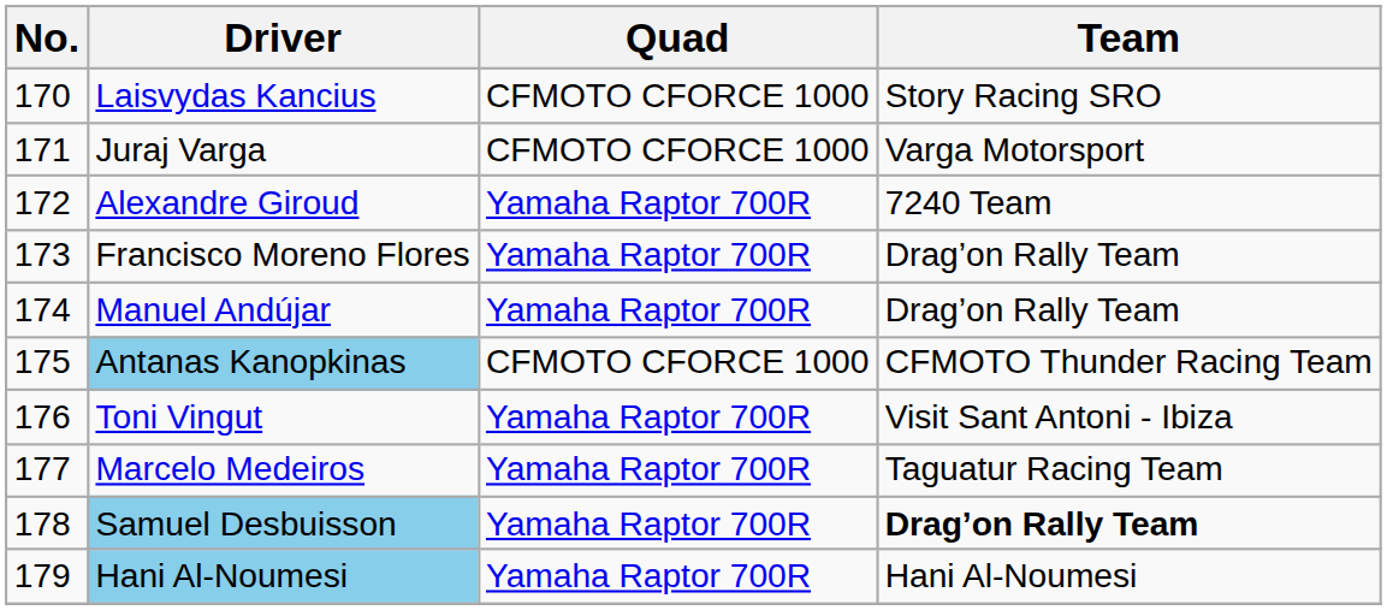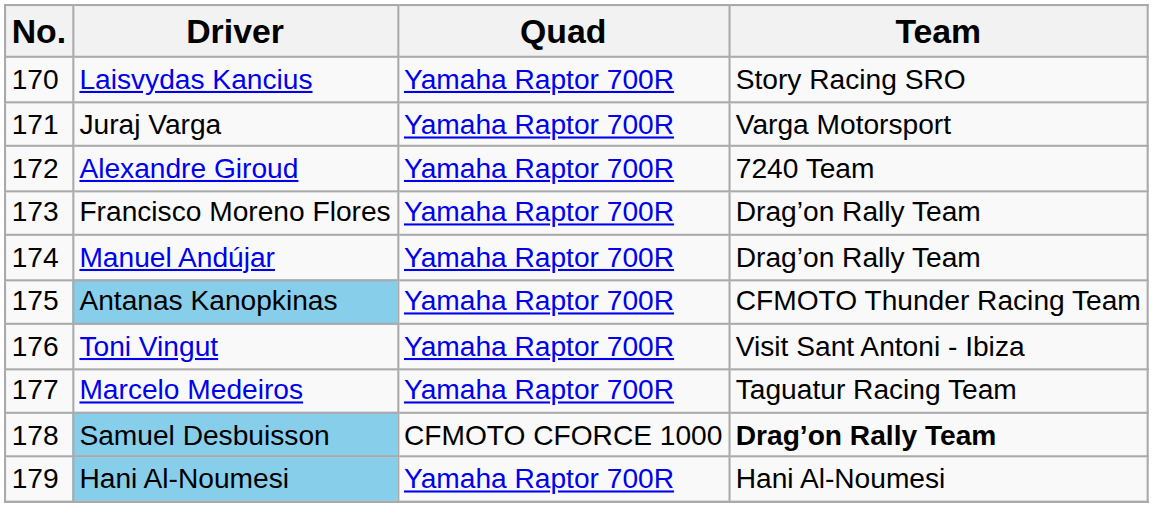Laisvydas Kancius | Quad: CFMOTO CFORCE 1000 -> Yamaha Raptor 700R
Juraj Varga | Quad: CFMOTO CFORCE 1000 -> Yamaha Raptor 700R
Antanas Kanopkinas | Quad: CFMOTO CFORCE 1000 -> Yamaha Raptor 700R
Samuel Desbuisson | Quad: Yamaha Raptor 700R -> CFMOTO CFORCE 1000
